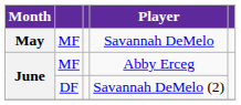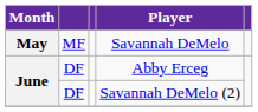Abby Erceg | column 2: MF -> DF
